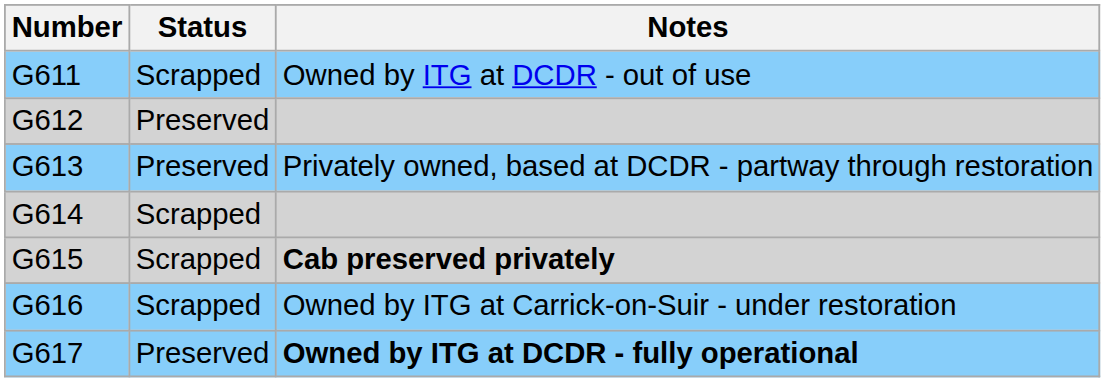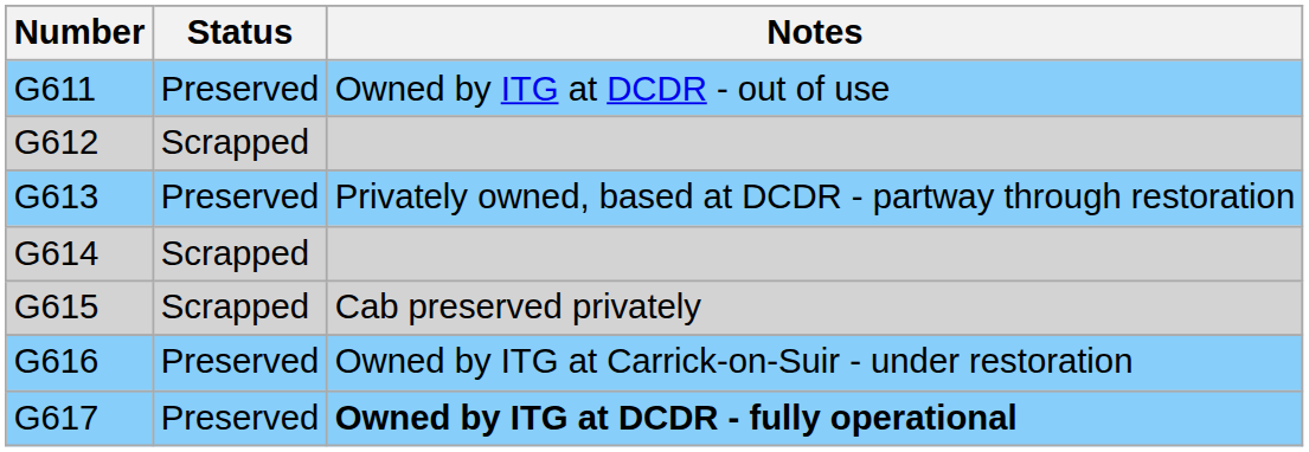G611 | Status: Scrapped -> Preserved
G612 | Status: Preserved -> Scrapped
G615 | Notes: bold -> normal
G616 | Status: Scrapped -> Preserved
